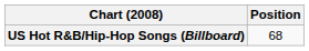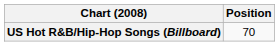US Hot R&B/Hip-Hop Songs (Billboard) | Position: 68 -> 70
